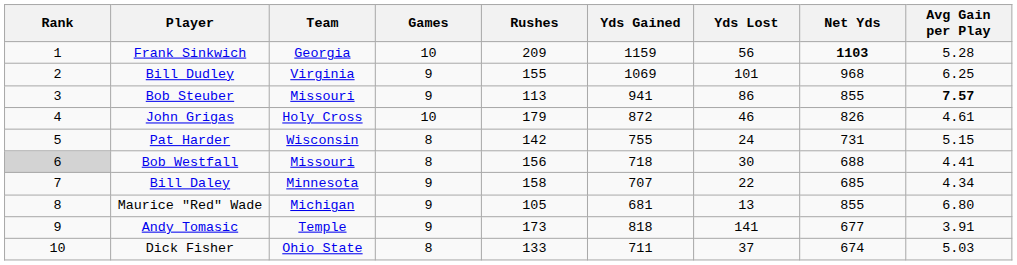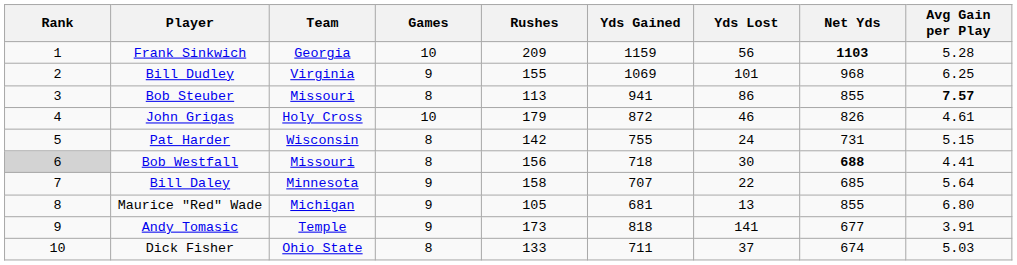Bob Steuber | Games: 9 -> 8
Bob Westfall | Net Yds: normal -> bold
Bill Daley | Avg Gain per Play: 4.34 -> 5.64
